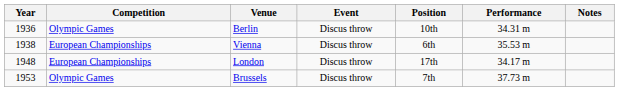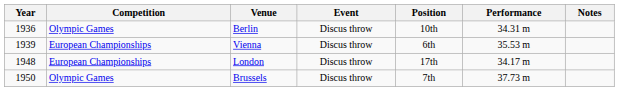Vienna | Year: 1938 -> 1939
Brussels | Year: 1953 -> 1950
